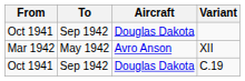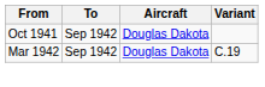- row: Mar 1942 | May 1942 | Avro Anson | XII
C.19 | From: Oct 1941 -> Mar 1942
